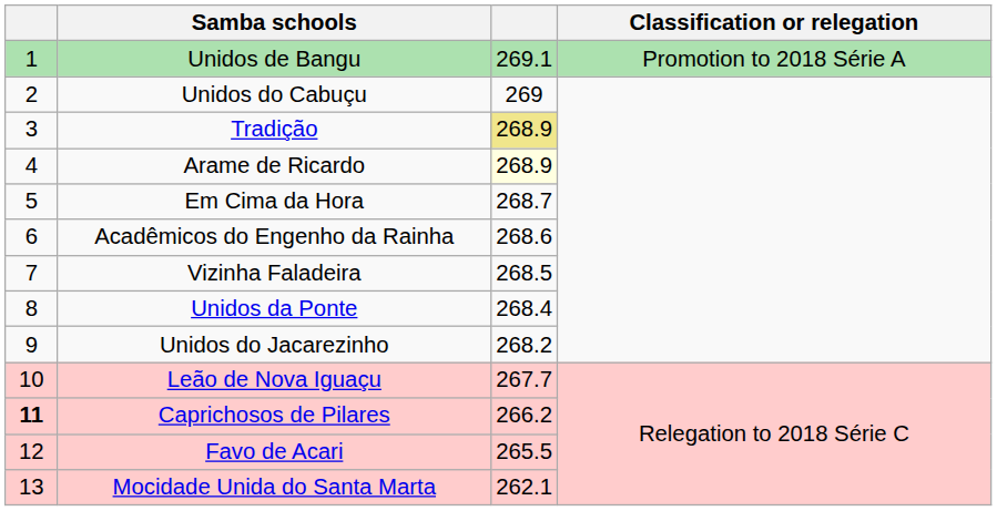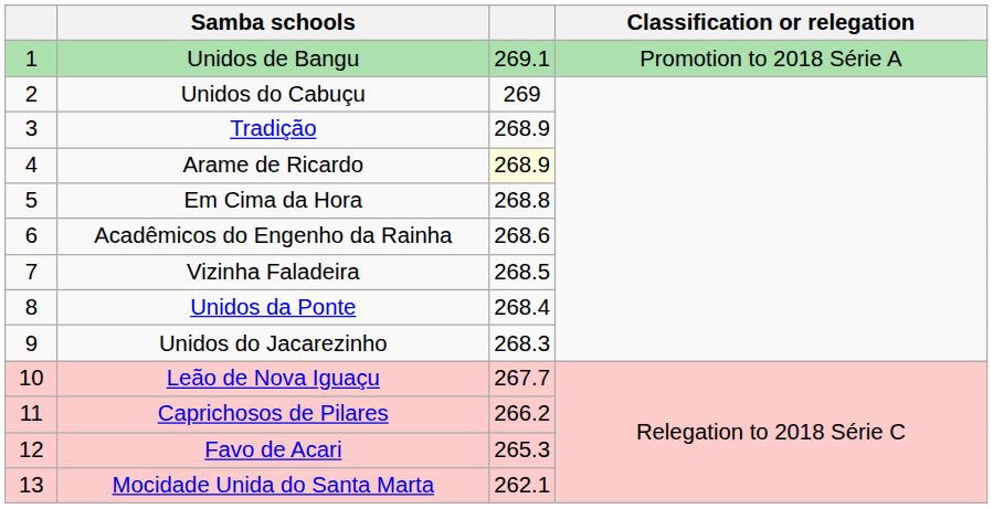Tradição | column 3: khaki background -> no background
Em Cima da Hora | column 3: 268.7 -> 268.8
Unidos do Jacarezinho | column 3: 268.2 -> 268.3
Caprichosos de Pilares | column 1: bold -> normal
Favo de Acari | column 3: 265.5 -> 265.3
